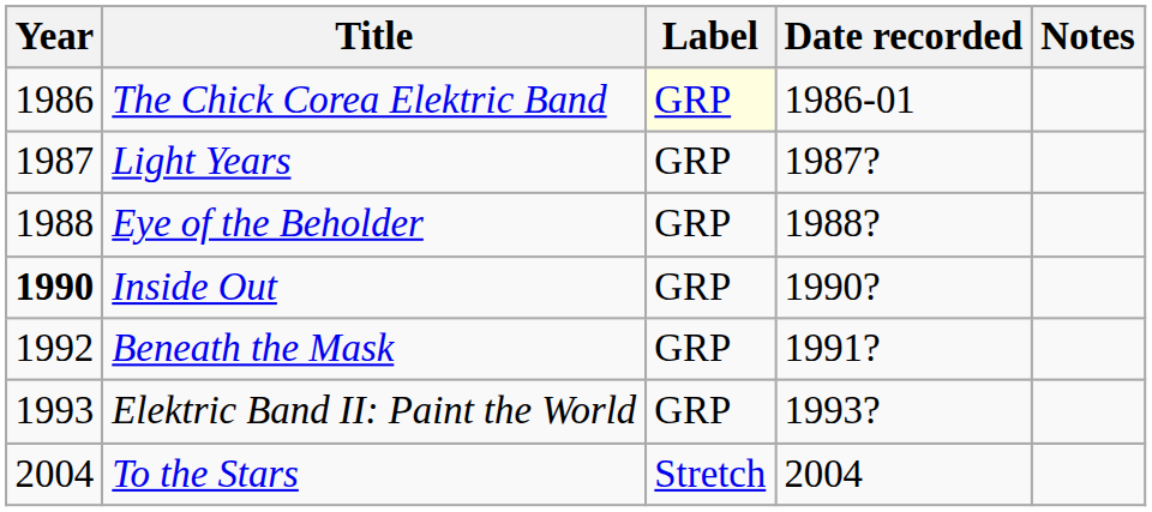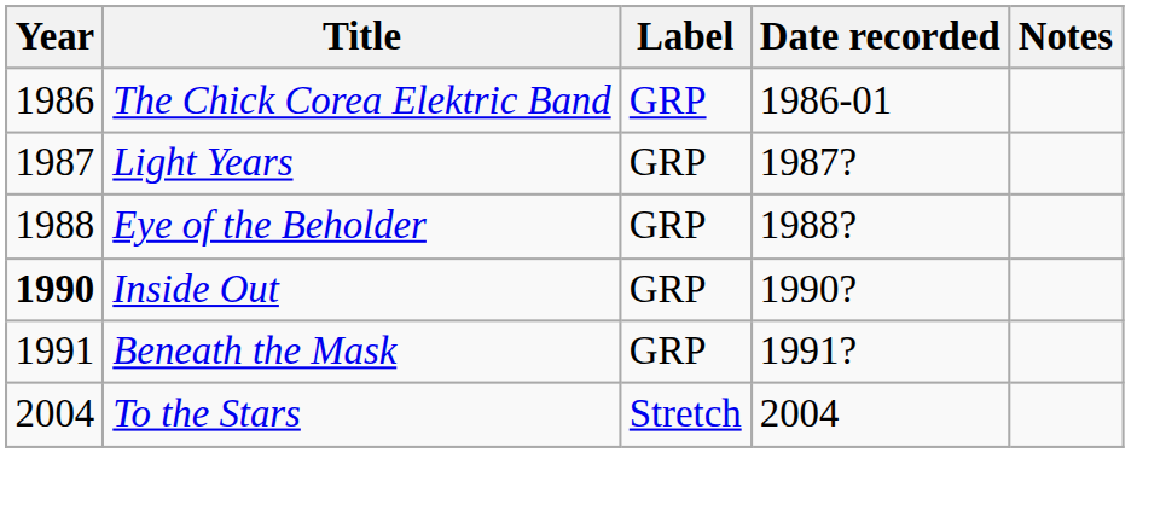The Chick Corea Elektric Band | Label: lightyellow background -> no background
Beneath the Mask | Year: 1992 -> 1991
- row: 1993 | Elektric Band II: Paint the World | GRP | 1993?
